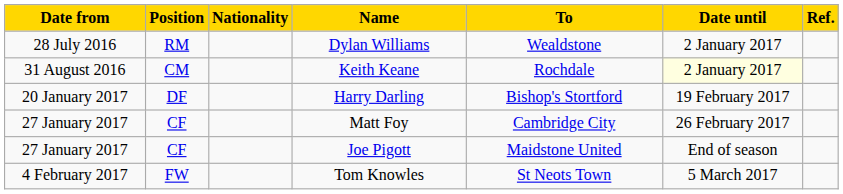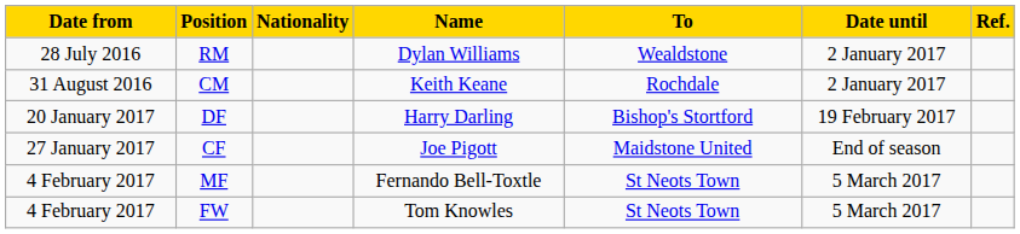Keith Keane | Date until: lightyellow background -> no background
- row: 27 January 2017 | CF | Matt Foy | Cambridge City | 26 February 2017
+ row: 4 February 2017 | MF | Fernando Bell-Toxtle | St Neots Town | 5 March 2017
